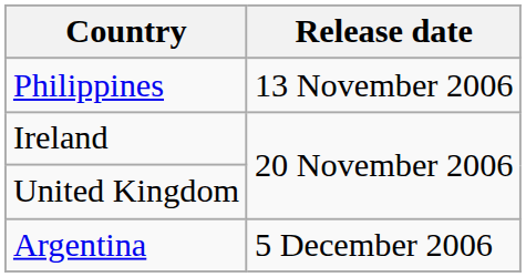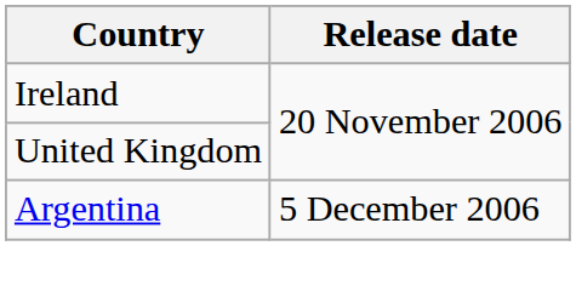- row: Philippines | 13 November 2006
